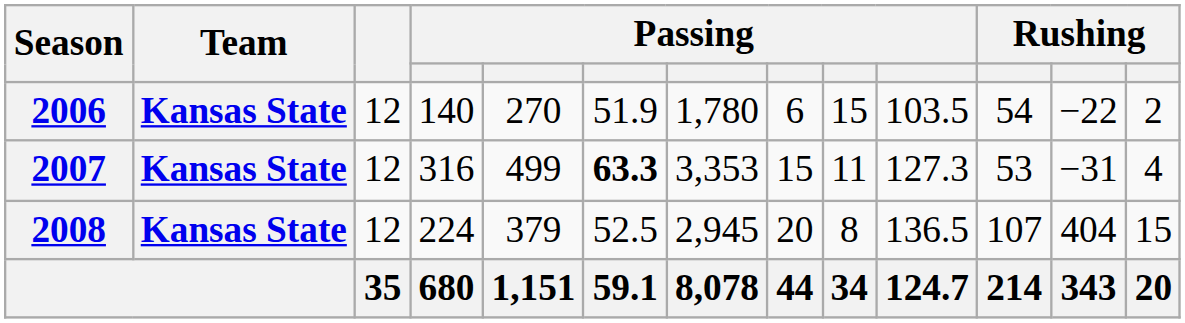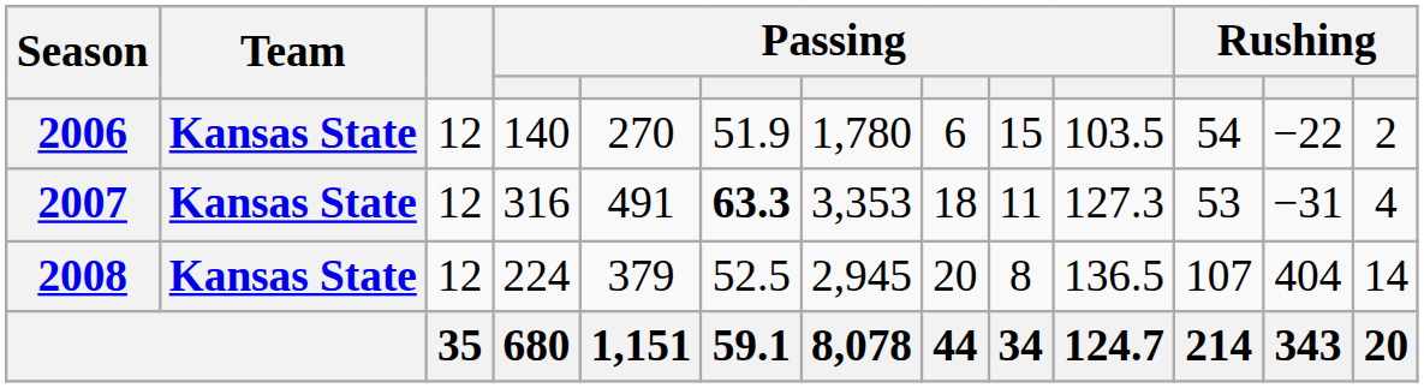2007 | column 5: 499 -> 491
2007 | column 8: 15 -> 18
2008 | column 13: 15 -> 14
